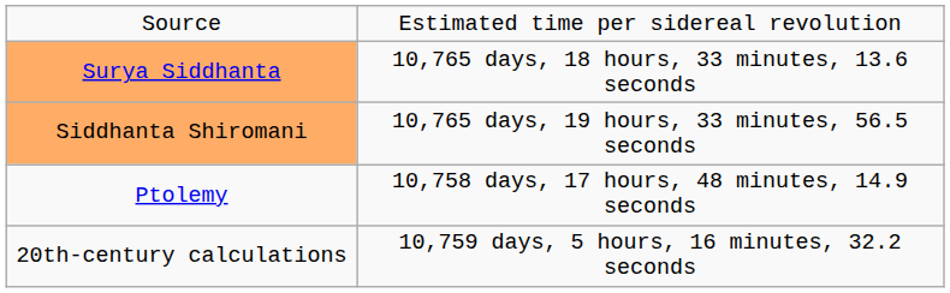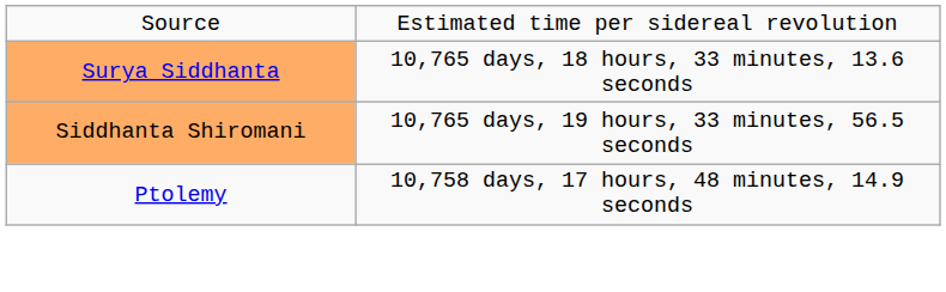- row: 20th-century calculations | 10,759 days, 5 hours, 16 minutes, 32.2 seconds
